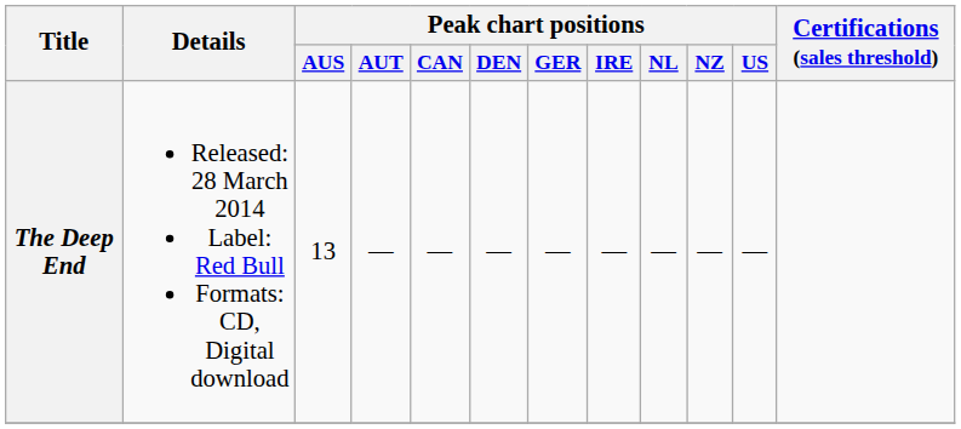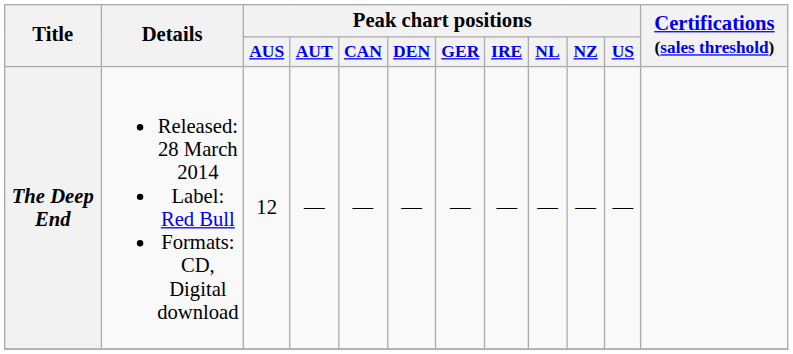The Deep End | Peak chart positions / AUS: 13 -> 12
